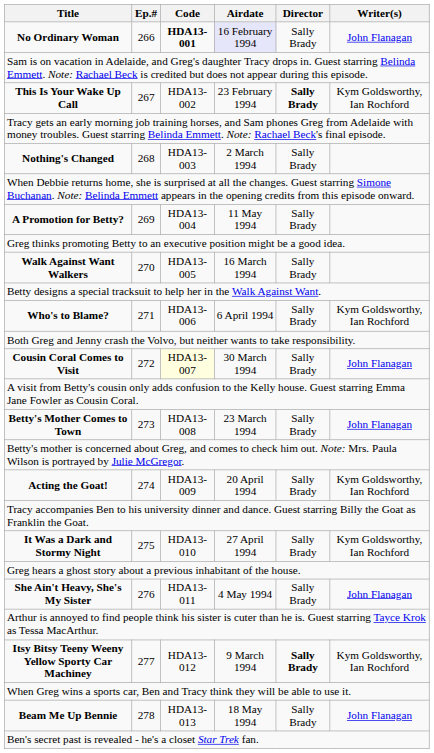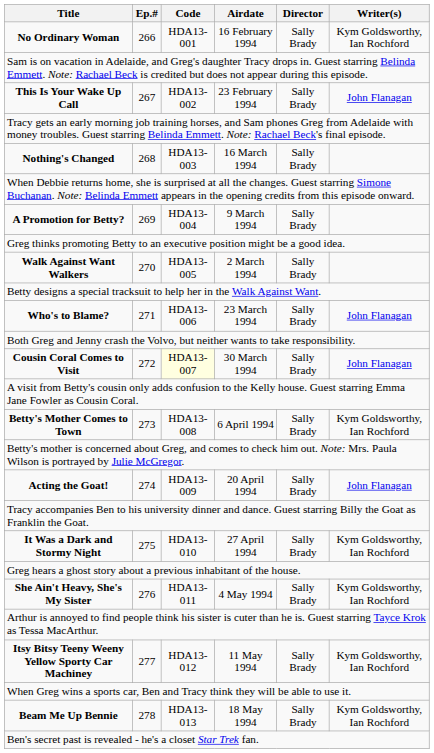No Ordinary Woman | Code: bold -> normal
No Ordinary Woman | Airdate: lavender background -> no background
No Ordinary Woman | Writer(s): John Flanagan -> Kym Goldsworthy, Ian Rochford
This Is Your Wake Up Call | Director: bold -> normal
This Is Your Wake Up Call | Writer(s): Kym Goldsworthy, Ian Rochford -> John Flanagan
Nothing's Changed | Airdate: 2 March 1994 -> 16 March 1994
A Promotion for Betty? | Airdate: 11 May 1994 -> 9 March 1994
Walk Against Want Walkers | Airdate: 16 March 1994 -> 2 March 1994
Who's to Blame? | Airdate: 6 April 1994 -> 23 March 1994
Who's to Blame? | Writer(s): Kym Goldsworthy, Ian Rochford -> John Flanagan
Betty's Mother Comes to Town | Airdate: 23 March 1994 -> 6 April 1994
Betty's Mother Comes to Town | Writer(s): John Flanagan -> Kym Goldsworthy, Ian Rochford
Acting the Goat! | Writer(s): Kym Goldsworthy, Ian Rochford -> John Flanagan
She Ain't Heavy, She's My Sister | Writer(s): John Flanagan -> Kym Goldsworthy, Ian Rochford
Itsy Bitsy Teeny Weeny Yellow Sporty Car Machiney | Airdate: 9 March 1994 -> 11 May 1994
Itsy Bitsy Teeny Weeny Yellow Sporty Car Machiney | Director: bold -> normal
Beam Me Up Bennie | Writer(s): John Flanagan -> Kym Goldsworthy, Ian Rochford
